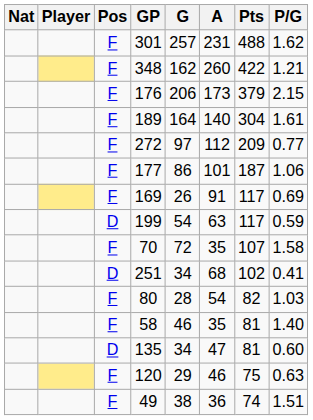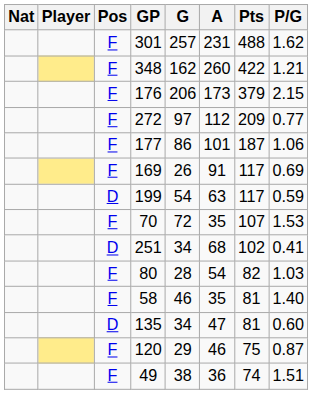- row: F | 189 | 164 | 140 | 304 | 1.61
70 | P/G: 1.58 -> 1.53
120 | P/G: 0.63 -> 0.87
